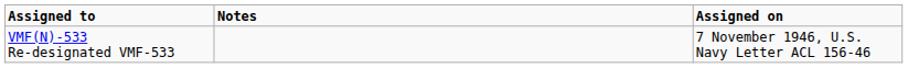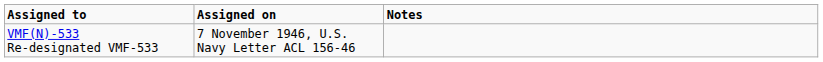columns swapped: Assigned on <-> Notes
